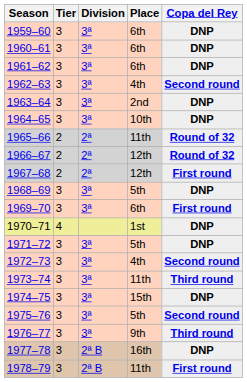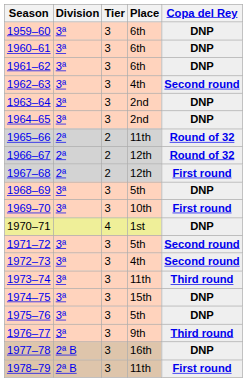columns swapped: Tier <-> Division
1964–65 | Place: 10th -> 2nd
1969–70 | Place: 6th -> 10th
1971–72 | Copa del Rey: DNP -> Second round
1975–76 | Copa del Rey: Second round -> DNP
